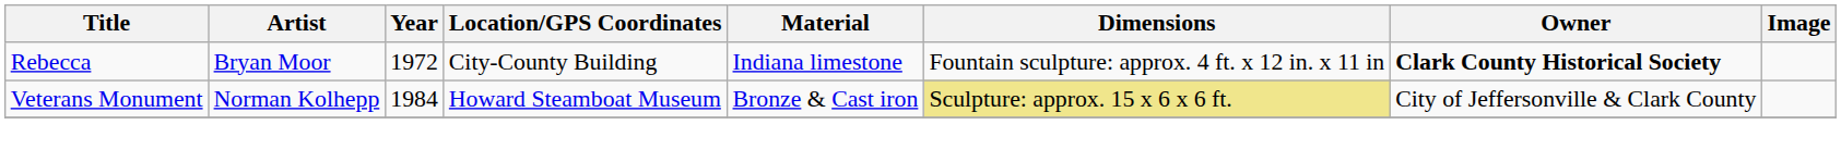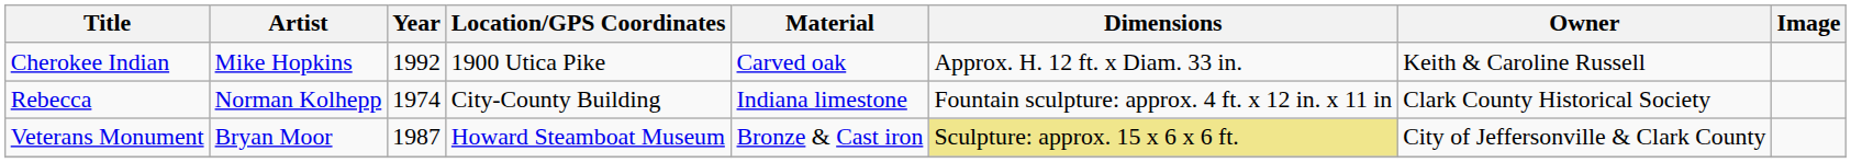+ row: Cherokee Indian | Mike Hopkins | 1992 | 1900 Utica Pike | Carved oak | Approx. H. 12 ft. x Diam. 33 in. | Keith & Caroline Russell
Rebecca | Artist: Bryan Moor -> Norman Kolhepp
Rebecca | Year: 1972 -> 1974
Rebecca | Owner: bold -> normal
Veterans Monument | Artist: Norman Kolhepp -> Bryan Moor
Veterans Monument | Year: 1984 -> 1987
